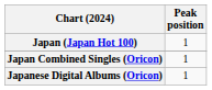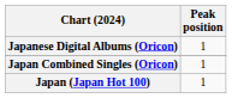rows swapped: Japan (Japan Hot 100) <-> Japanese Digital Albums (Oricon)
